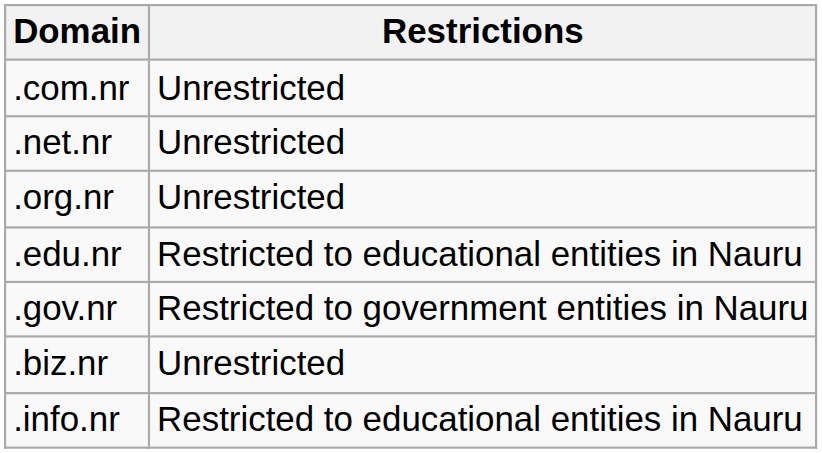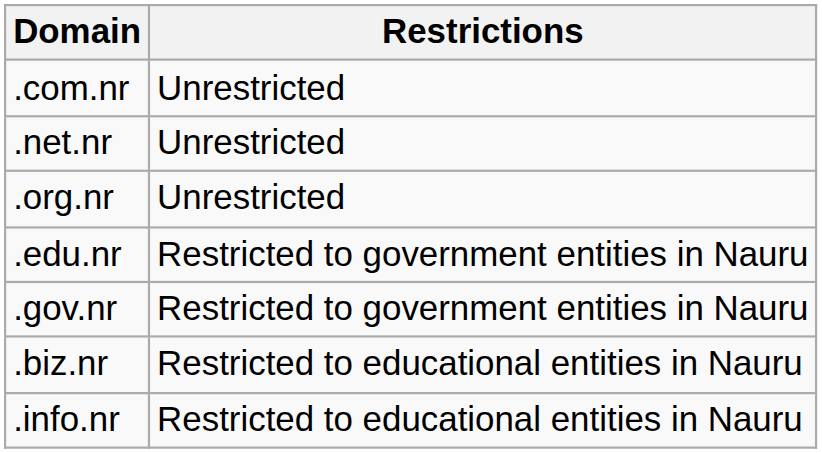.edu.nr | Restrictions: Restricted to educational entities in Nauru -> Restricted to government entities in Nauru
.biz.nr | Restrictions: Unrestricted -> Restricted to educational entities in Nauru
